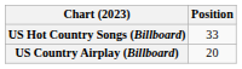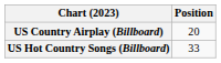rows swapped: US Country Airplay (Billboard) <-> US Hot Country Songs (Billboard)
